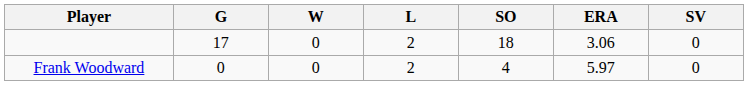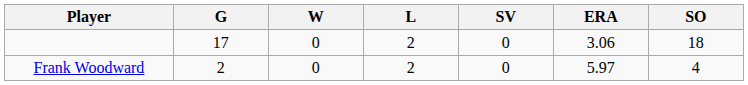columns swapped: SV <-> SO
Frank Woodward | G: 0 -> 2
